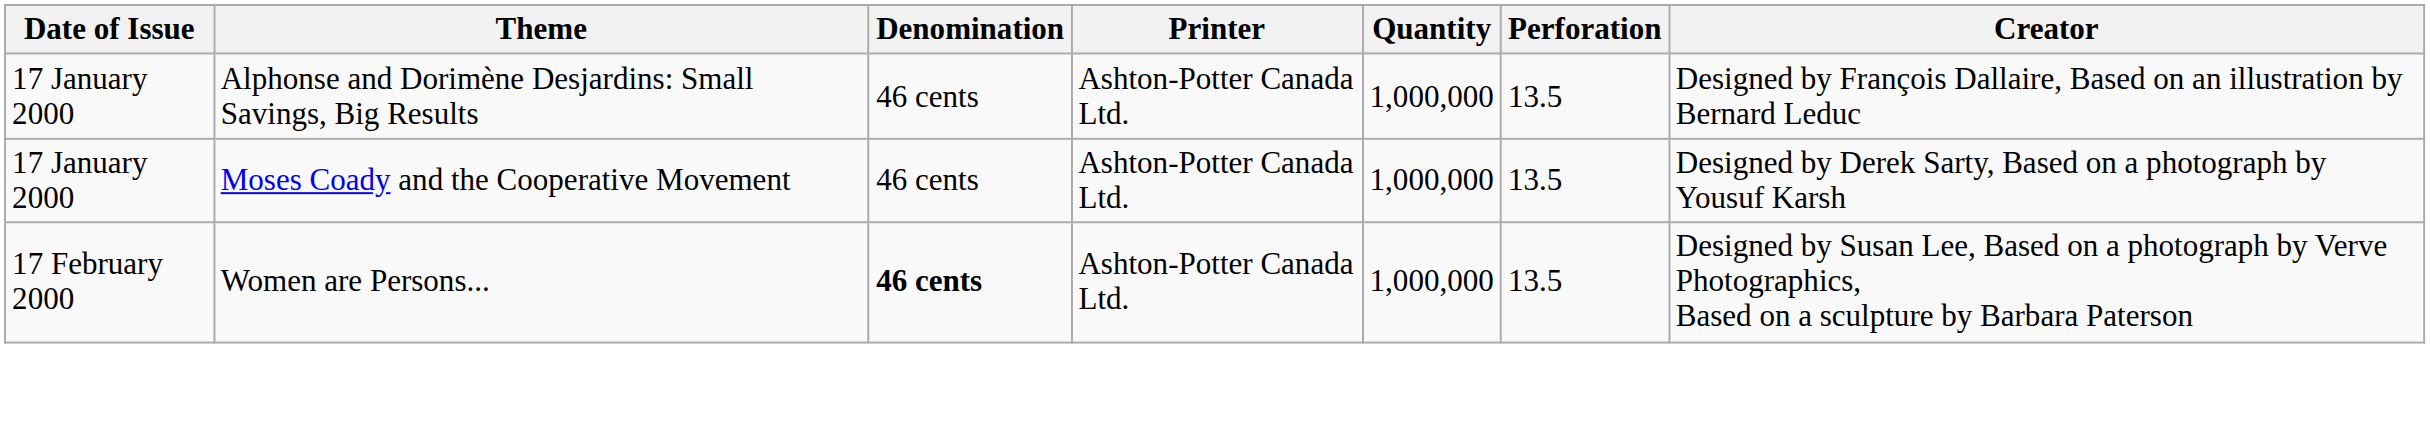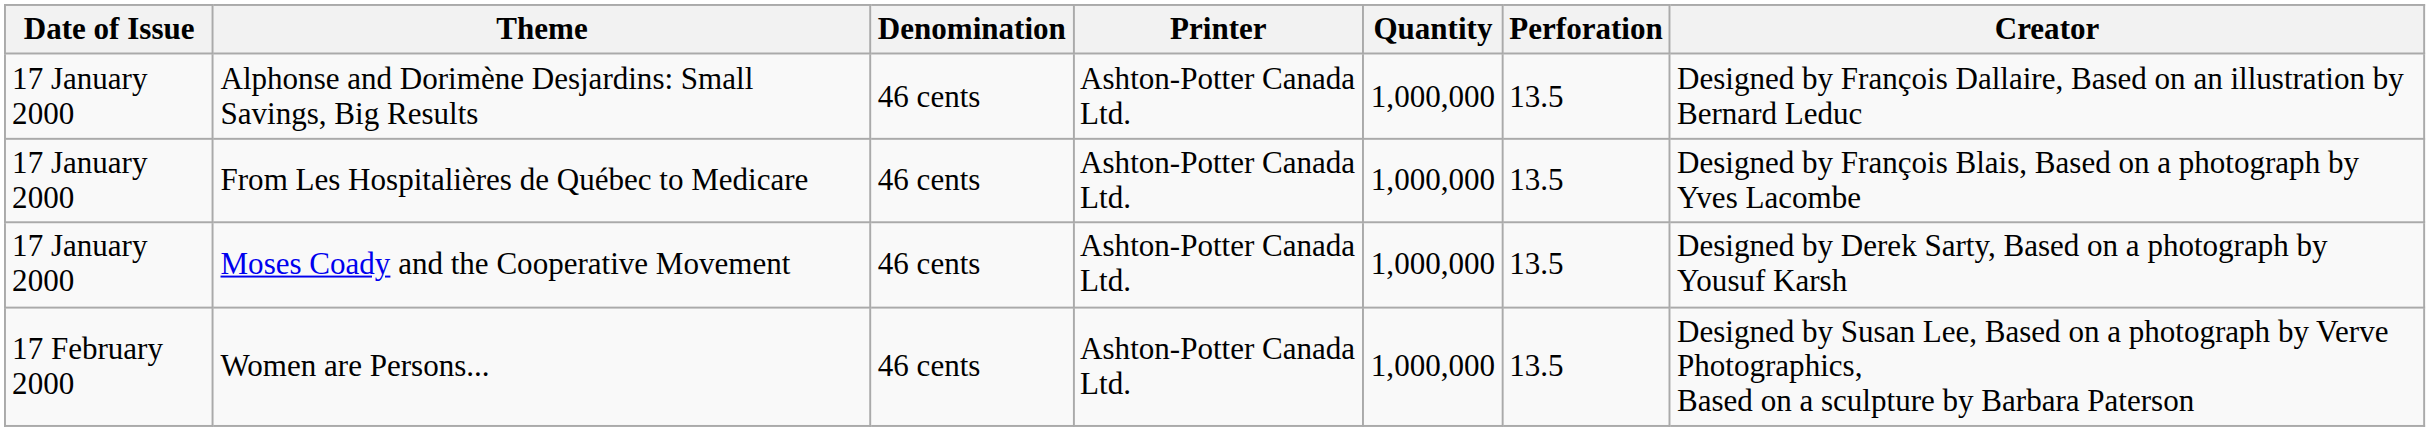+ row: 17 January 2000 | From Les Hospitalières de Québec to Medicare | 46 cents | Ashton-Potter Canada Ltd. | 1,000,000 | 13.5 | Designed by François Blais, Based on a photograph by Yves Lacombe
Women are Persons... | Denomination: bold -> normal
